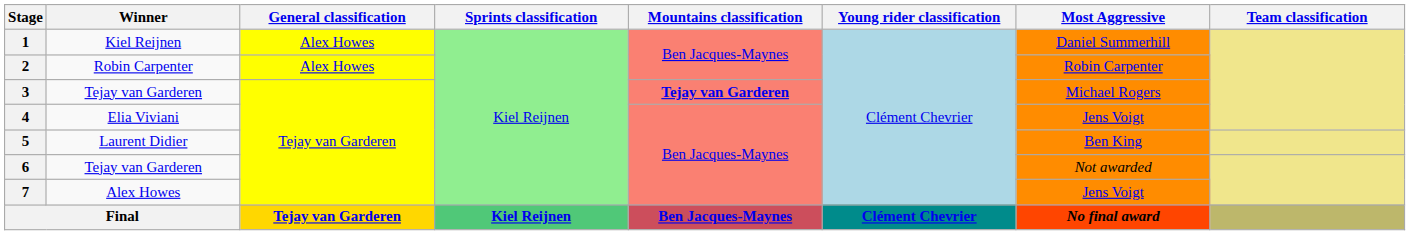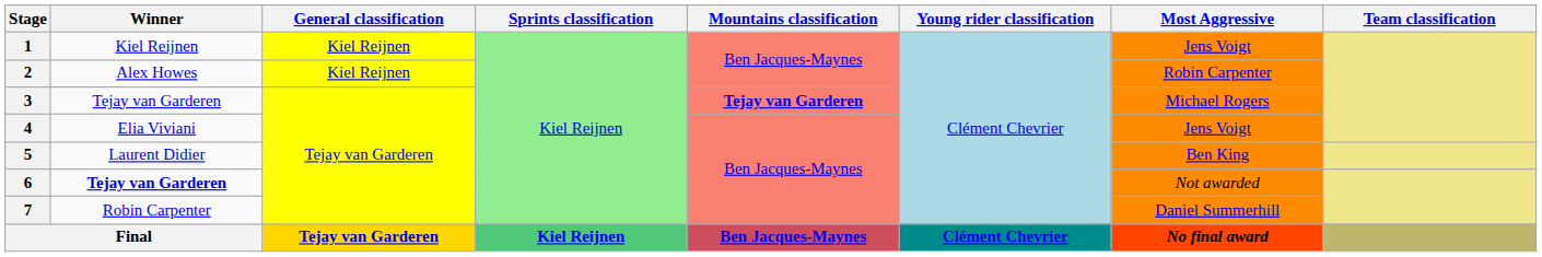1 | General classification: Alex Howes -> Kiel Reijnen
1 | Most Aggressive: Daniel Summerhill -> Jens Voigt
2 | Winner: Robin Carpenter -> Alex Howes
2 | General classification: Alex Howes -> Kiel Reijnen
6 | Winner: normal -> bold
7 | Winner: Alex Howes -> Robin Carpenter
7 | Most Aggressive: Jens Voigt -> Daniel Summerhill
